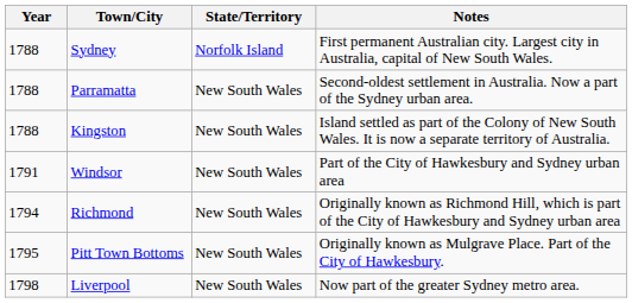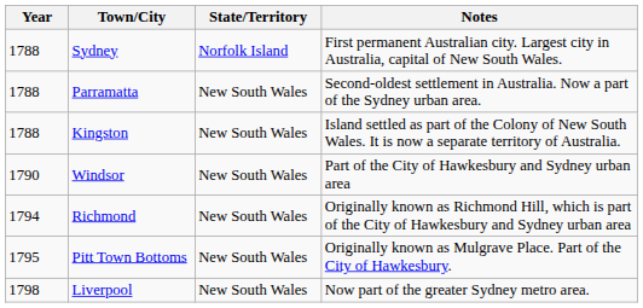Windsor | Year: 1791 -> 1790
